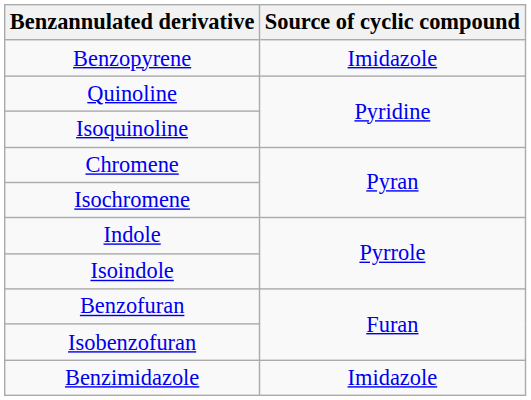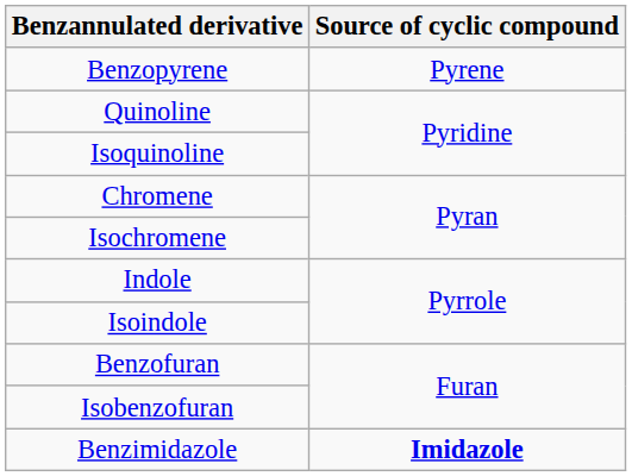Benzopyrene | Source of cyclic compound: Imidazole -> Pyrene
Benzimidazole | Source of cyclic compound: normal -> bold
